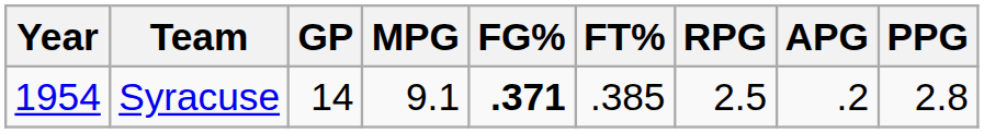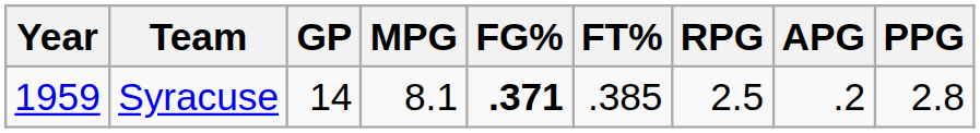Syracuse | Year: 1954 -> 1959
Syracuse | MPG: 9.1 -> 8.1
